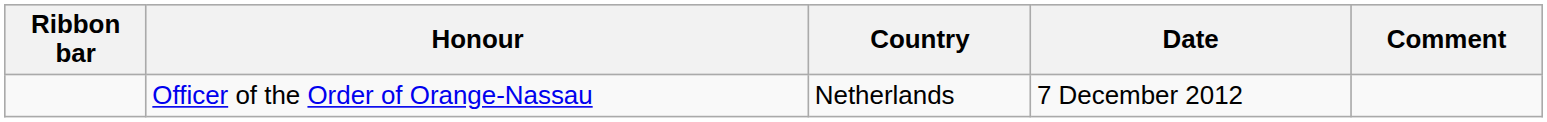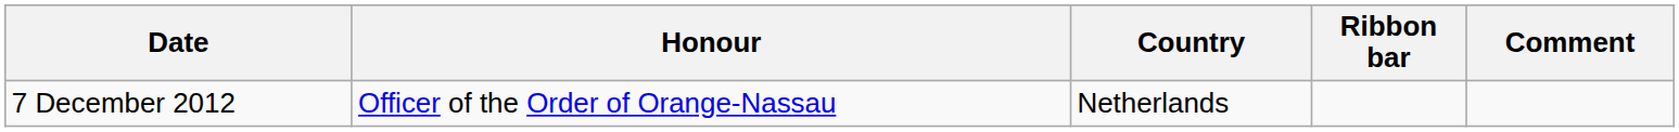columns swapped: Ribbon bar <-> Date
